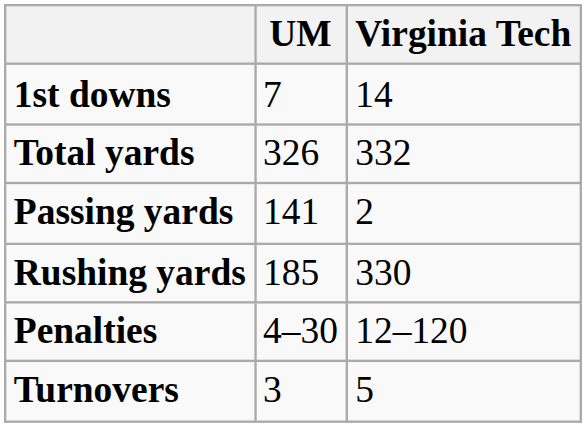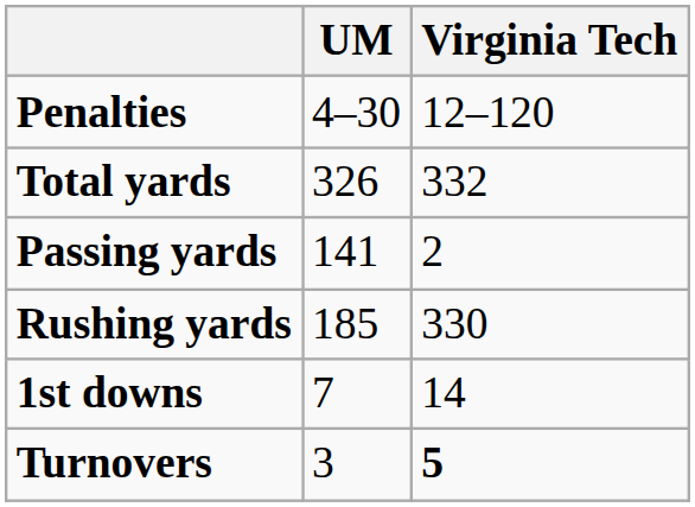rows swapped: 1st downs <-> Penalties
Turnovers | Virginia Tech: normal -> bold
